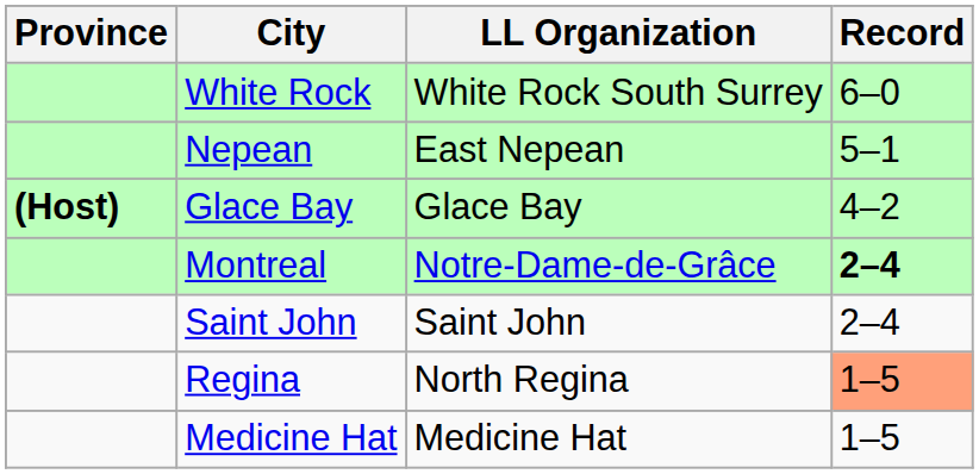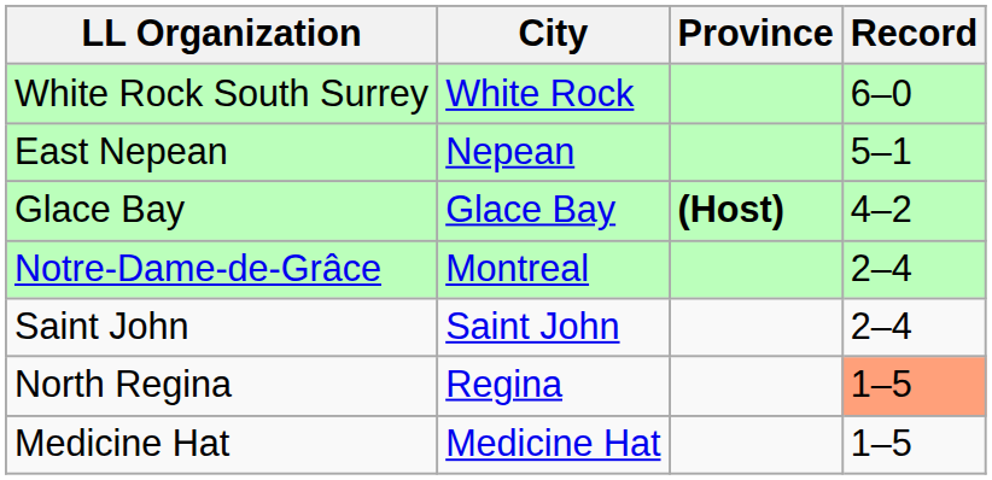columns swapped: Province <-> LL Organization
Montreal | Record: bold -> normal
